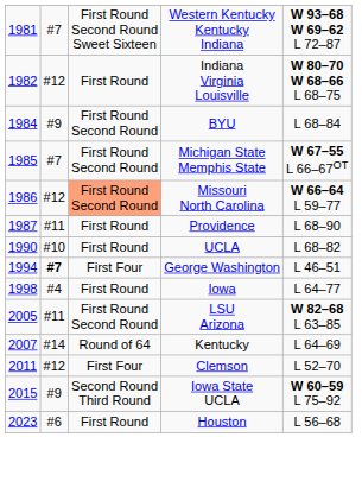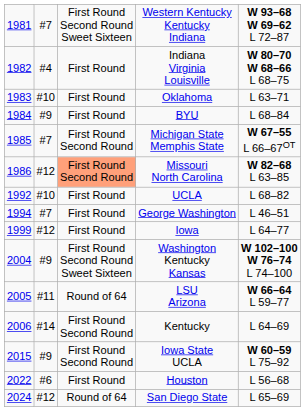Indiana Virginia Louisville | column 2: #12 -> #4
+ row: 1983 | #10 | First Round | Oklahoma | L 63–71
BYU | column 3: First Round Second Round -> First Round
Missouri North Carolina | column 5: W 66–64 L 59–77 -> W 82–68 L 63–85
- row: 1987 | #11 | First Round | Providence | L 68–90
UCLA | column 1: 1990 -> 1992
George Washington | column 2: bold -> normal
George Washington | column 3: First Four -> First Round
Iowa | column 1: 1998 -> 1999
Iowa | column 2: #4 -> #12
+ row: 2004 | #9 | First Round Second Round Sweet Sixteen | Washington Kentucky Kansas | W 102–100 W 76–74 L 74–100
LSU Arizona | column 3: First Round Second Round -> Round of 64
LSU Arizona | column 5: W 82–68 L 63–85 -> W 66–64 L 59–77
Kentucky | column 1: 2007 -> 2006
Kentucky | column 3: Round of 64 -> First Round Second Round
- row: 2011 | #12 | First Four | Clemson | L 52–70
Iowa State UCLA | column 3: Second Round Third Round -> First Round Second Round
Houston | column 1: 2023 -> 2022
+ row: 2024 | #12 | Round of 64 | San Diego State | L 65–69
